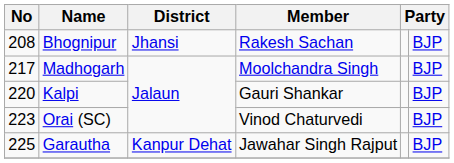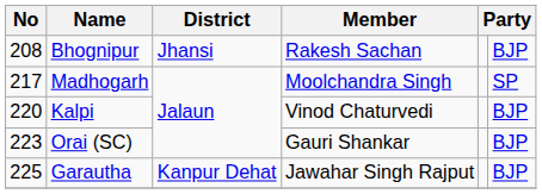Madhogarh | column 6: BJP -> SP
Kalpi | Member: Gauri Shankar -> Vinod Chaturvedi
Orai (SC) | Member: Vinod Chaturvedi -> Gauri Shankar
